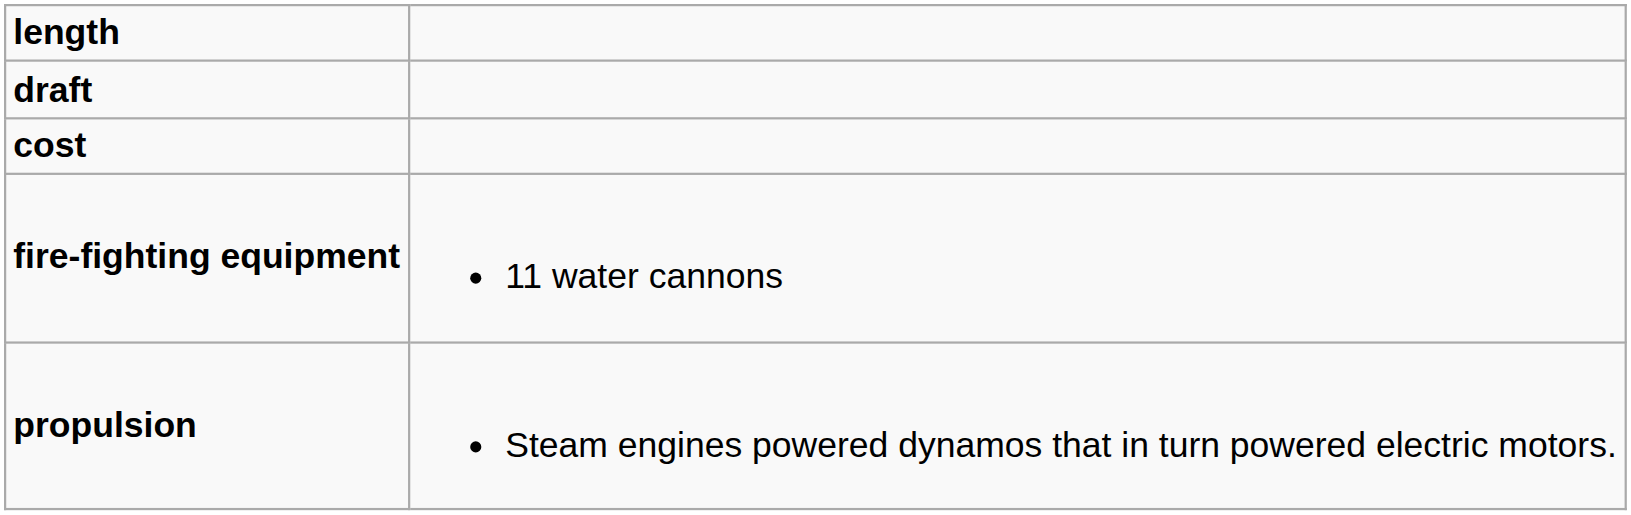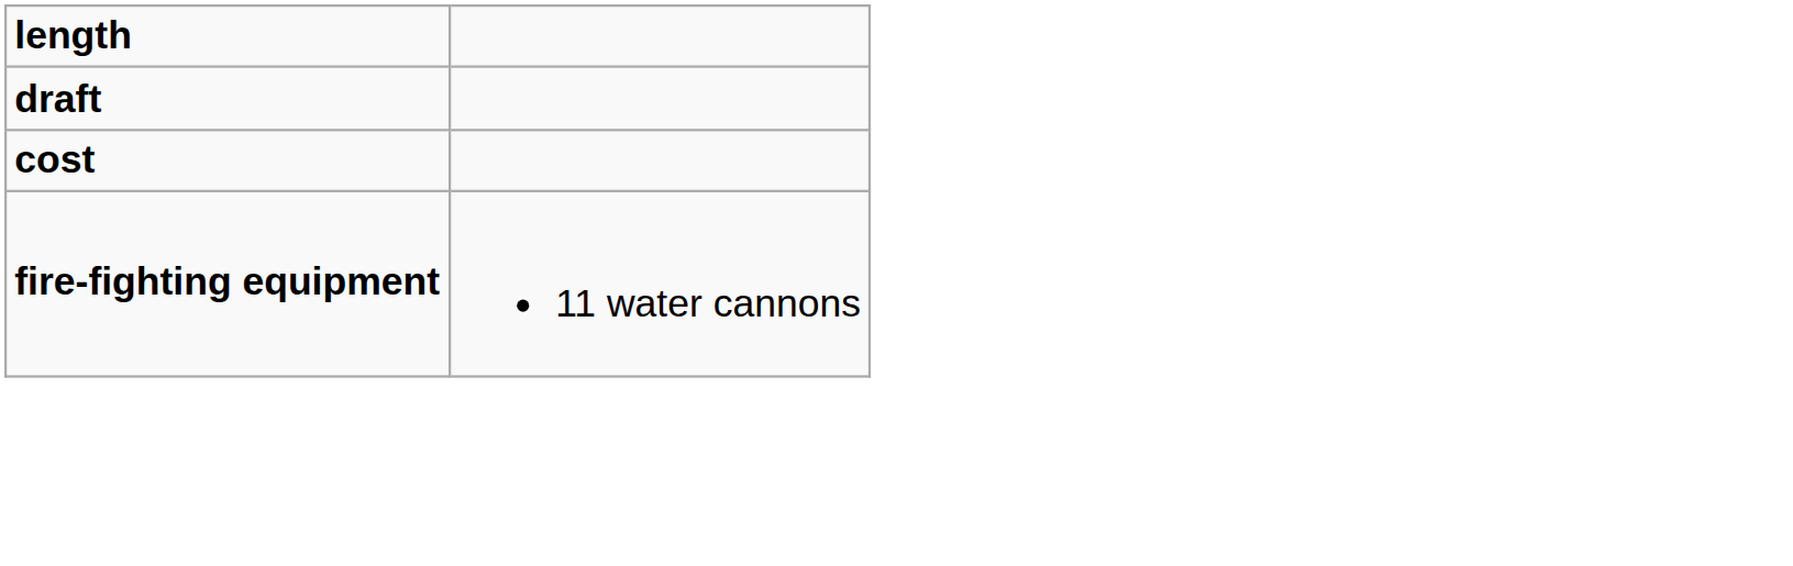- row: propulsion | Steam engines powered dynamos that in turn powered electric motors.
